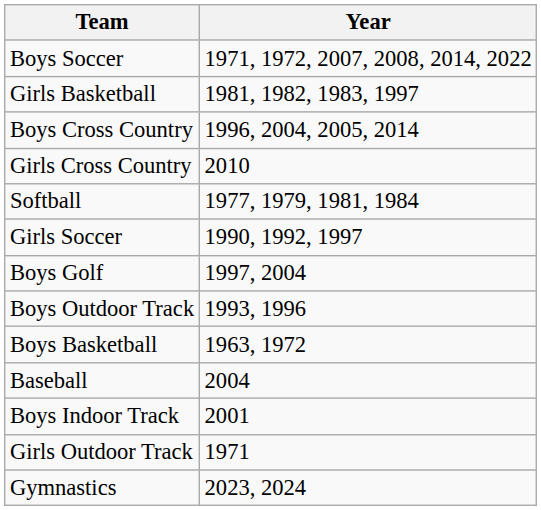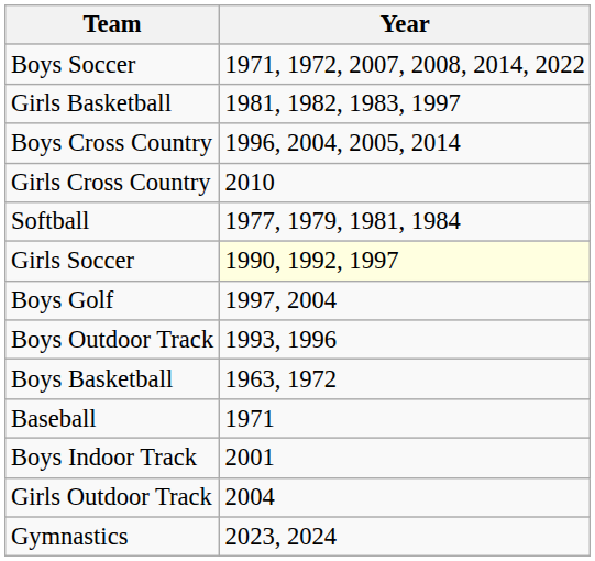Girls Soccer | Year: no background -> lightyellow background
Baseball | Year: 2004 -> 1971
Girls Outdoor Track | Year: 1971 -> 2004
